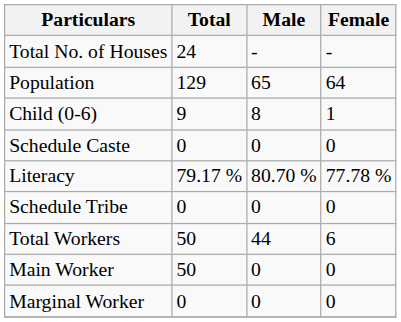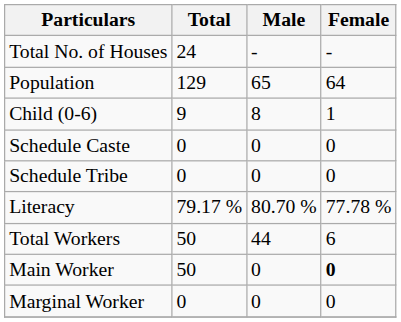rows swapped: Schedule Tribe <-> Literacy
Main Worker | Female: normal -> bold
